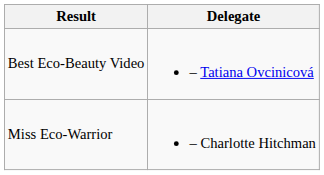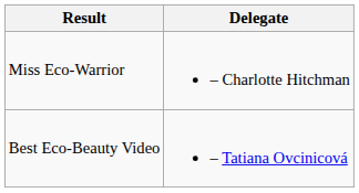rows swapped: Best Eco-Beauty Video <-> Miss Eco-Warrior
